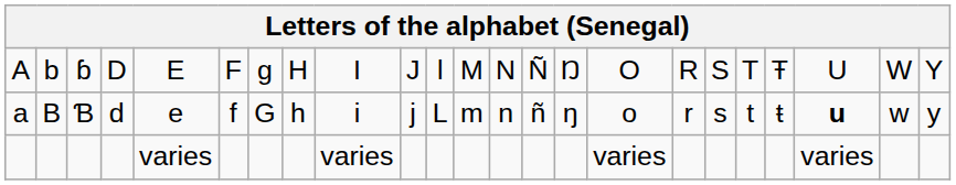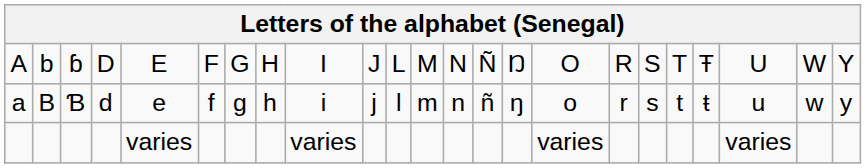A | column 7: g -> G
A | column 11: l -> L
a | column 7: G -> g
a | column 11: L -> l
a | column 21: bold -> normal
